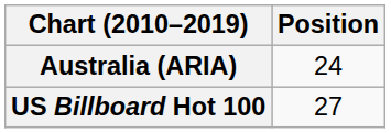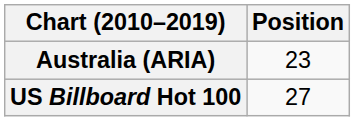Australia (ARIA) | Position: 24 -> 23
